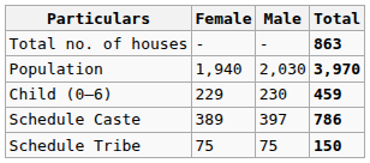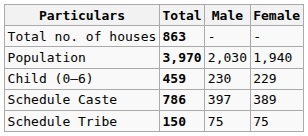columns swapped: Total <-> Female
